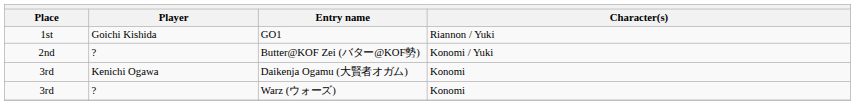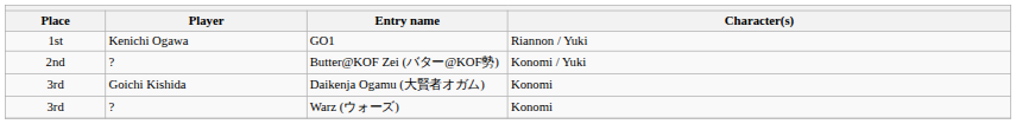GO1 | Player: Goichi Kishida -> Kenichi Ogawa
Daikenja Ogamu (大賢者オガム) | Player: Kenichi Ogawa -> Goichi Kishida
